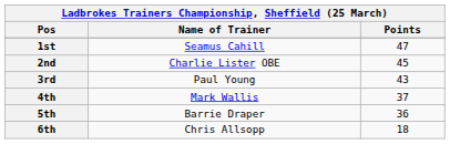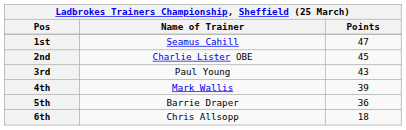4th | Points: 37 -> 39
